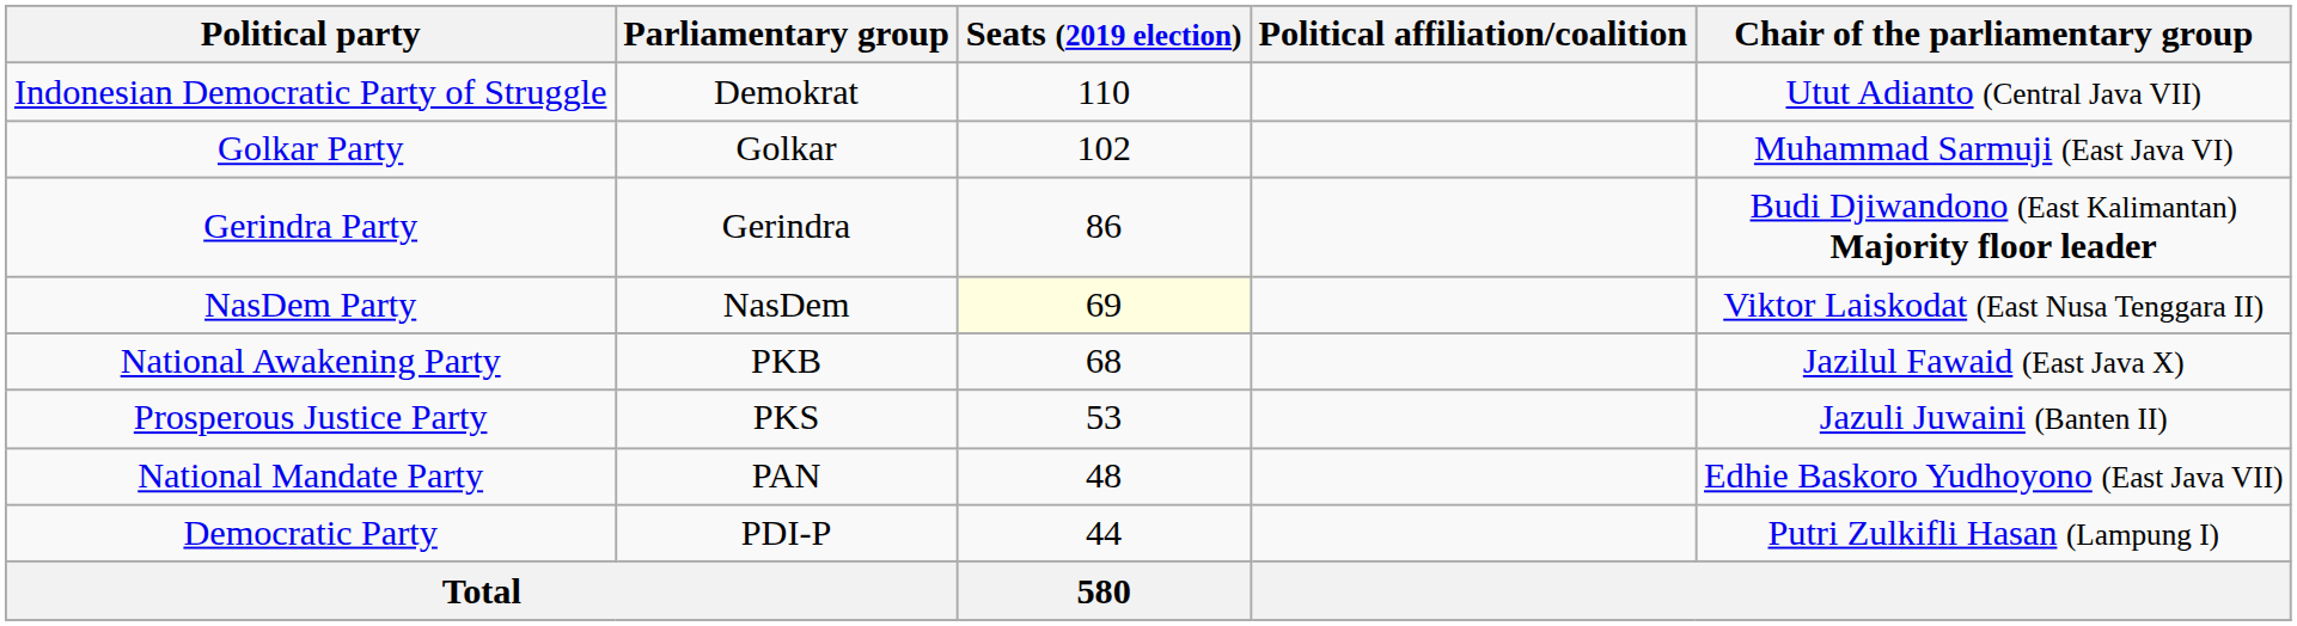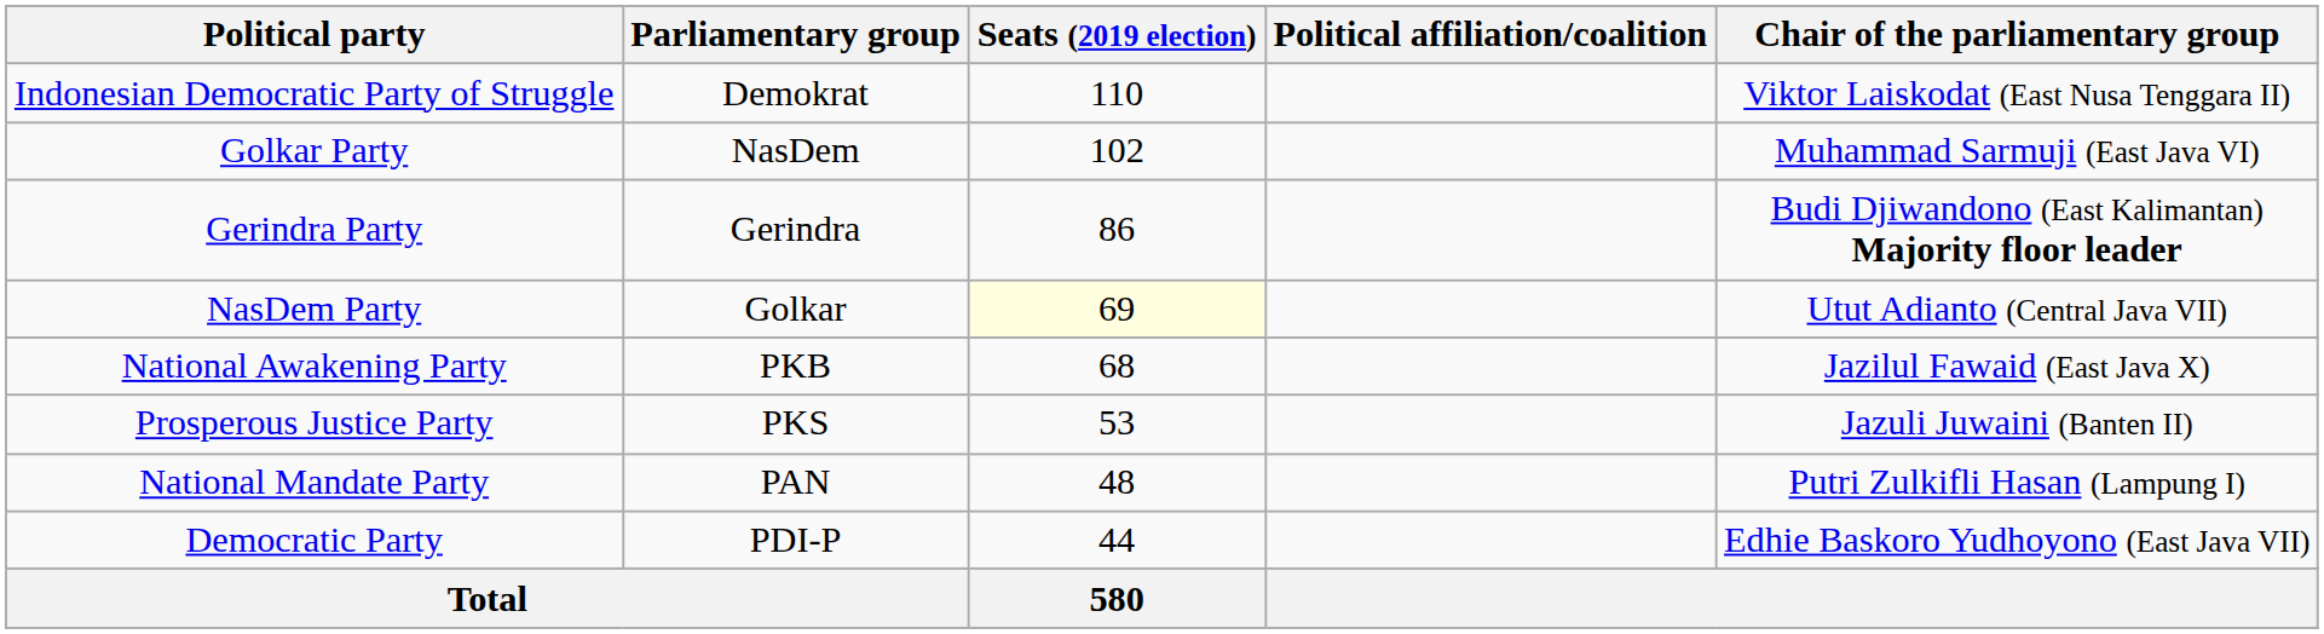Indonesian Democratic Party of Struggle | Chair of the parliamentary group: Utut Adianto (Central Java VII) -> Viktor Laiskodat (East Nusa Tenggara II)
Golkar Party | Parliamentary group: Golkar -> NasDem
NasDem Party | Parliamentary group: NasDem -> Golkar
NasDem Party | Chair of the parliamentary group: Viktor Laiskodat (East Nusa Tenggara II) -> Utut Adianto (Central Java VII)
National Mandate Party | Chair of the parliamentary group: Edhie Baskoro Yudhoyono (East Java VII) -> Putri Zulkifli Hasan (Lampung I)
Democratic Party | Chair of the parliamentary group: Putri Zulkifli Hasan (Lampung I) -> Edhie Baskoro Yudhoyono (East Java VII)
